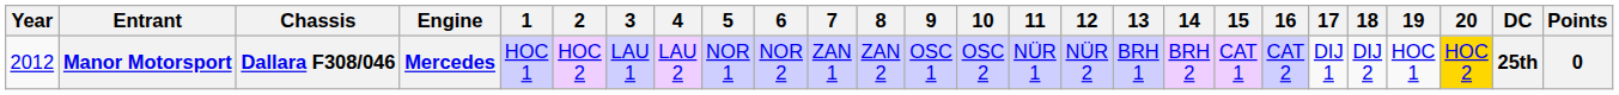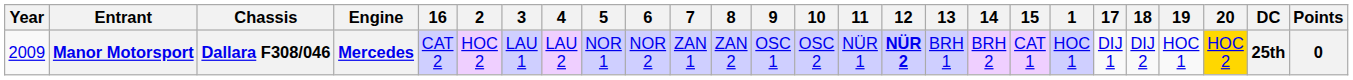columns swapped: 1 <-> 16
Manor Motorsport | Year: 2012 -> 2009
Manor Motorsport | 12: normal -> bold
